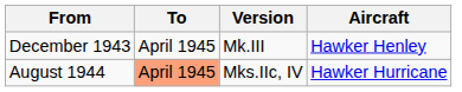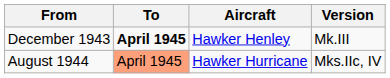columns swapped: Aircraft <-> Version
December 1943 | To: normal -> bold
